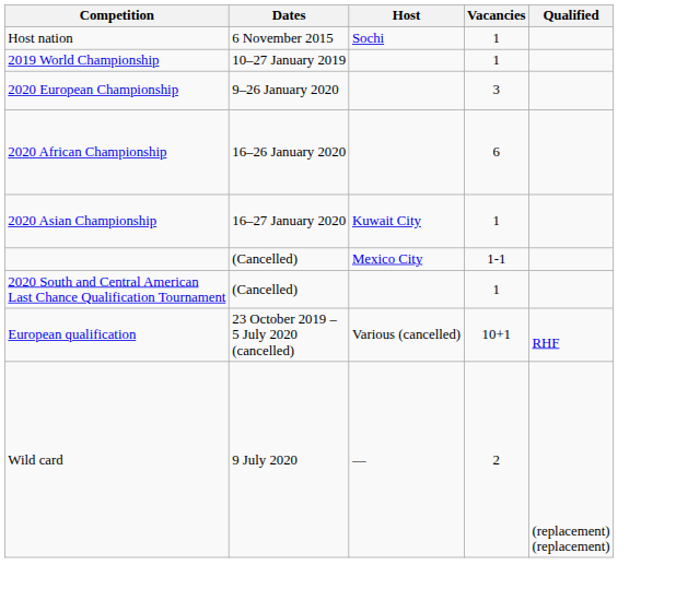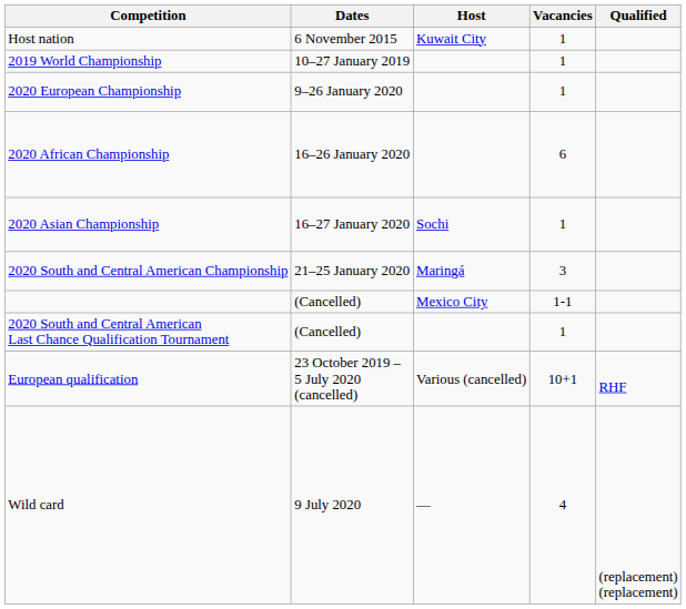Host nation | Host: Sochi -> Kuwait City
2020 European Championship | Vacancies: 3 -> 1
2020 Asian Championship | Host: Kuwait City -> Sochi
+ row: 2020 South and Central American Championship | 21–25 January 2020 | Maringá | 3
Wild card | Vacancies: 2 -> 4
